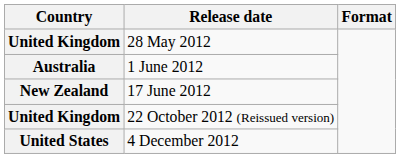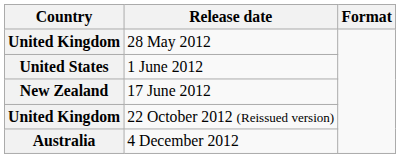1 June 2012 | Country: Australia -> United States
4 December 2012 | Country: United States -> Australia
